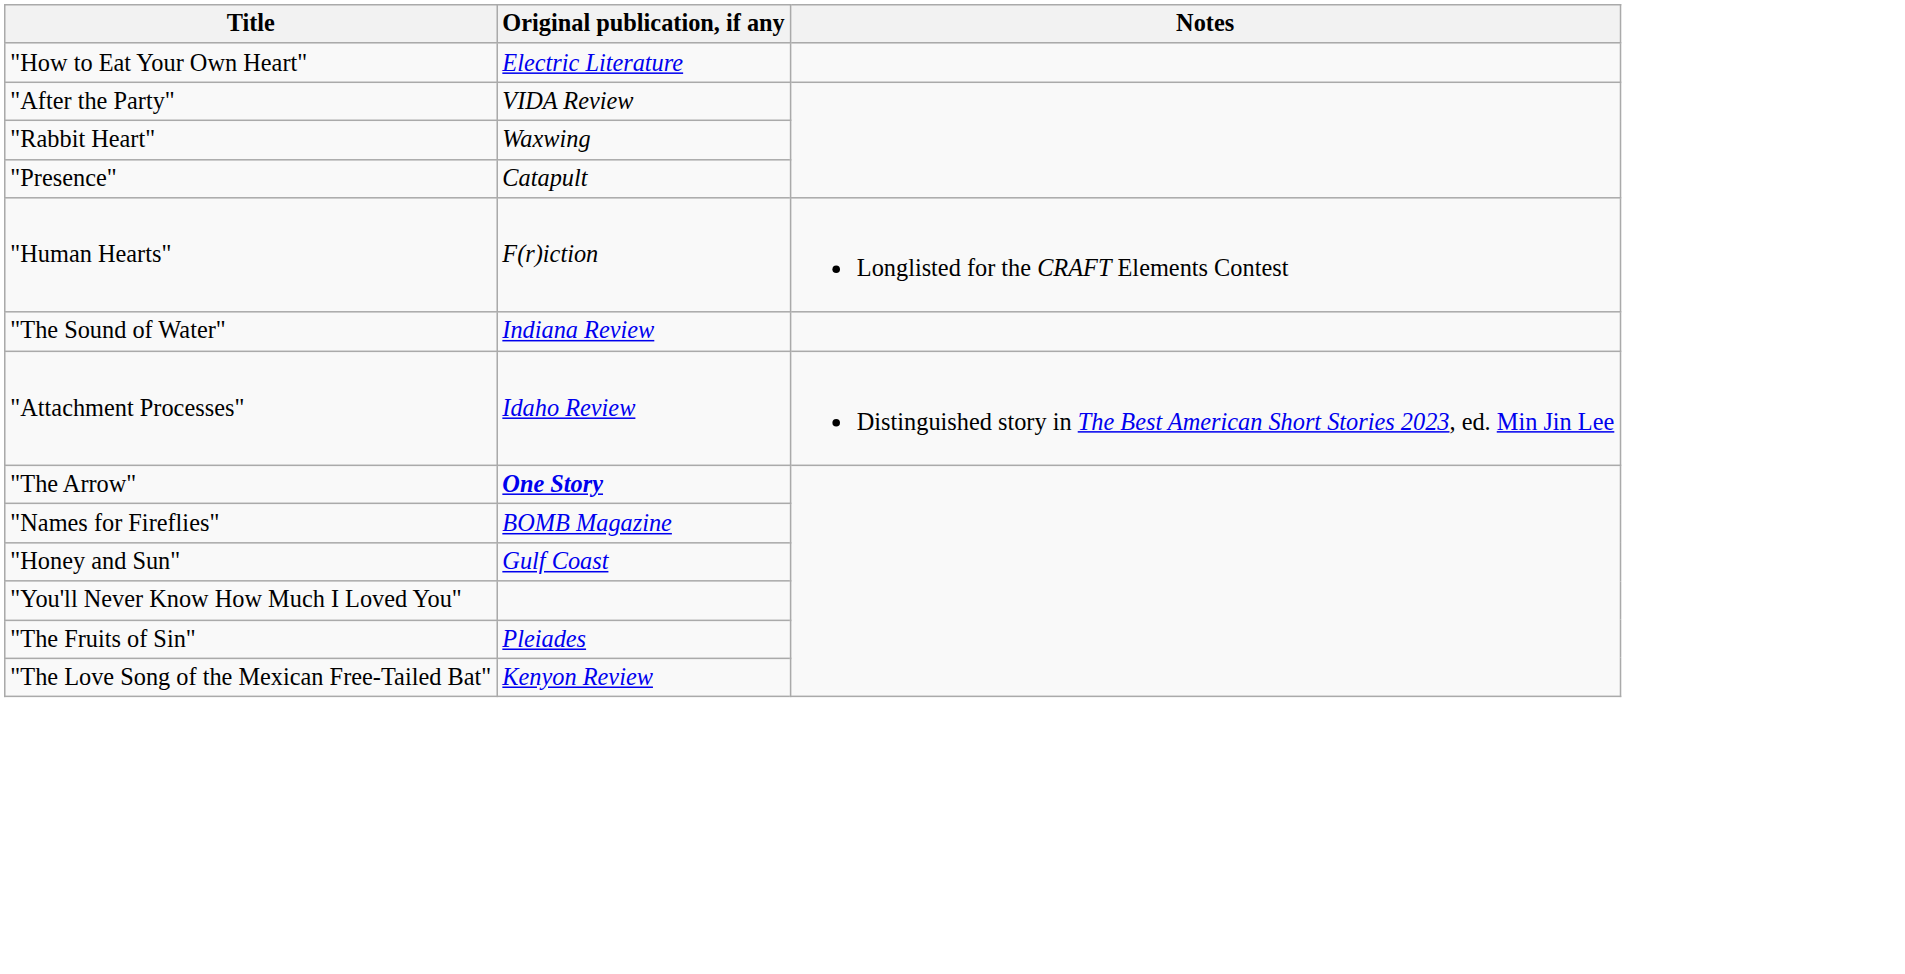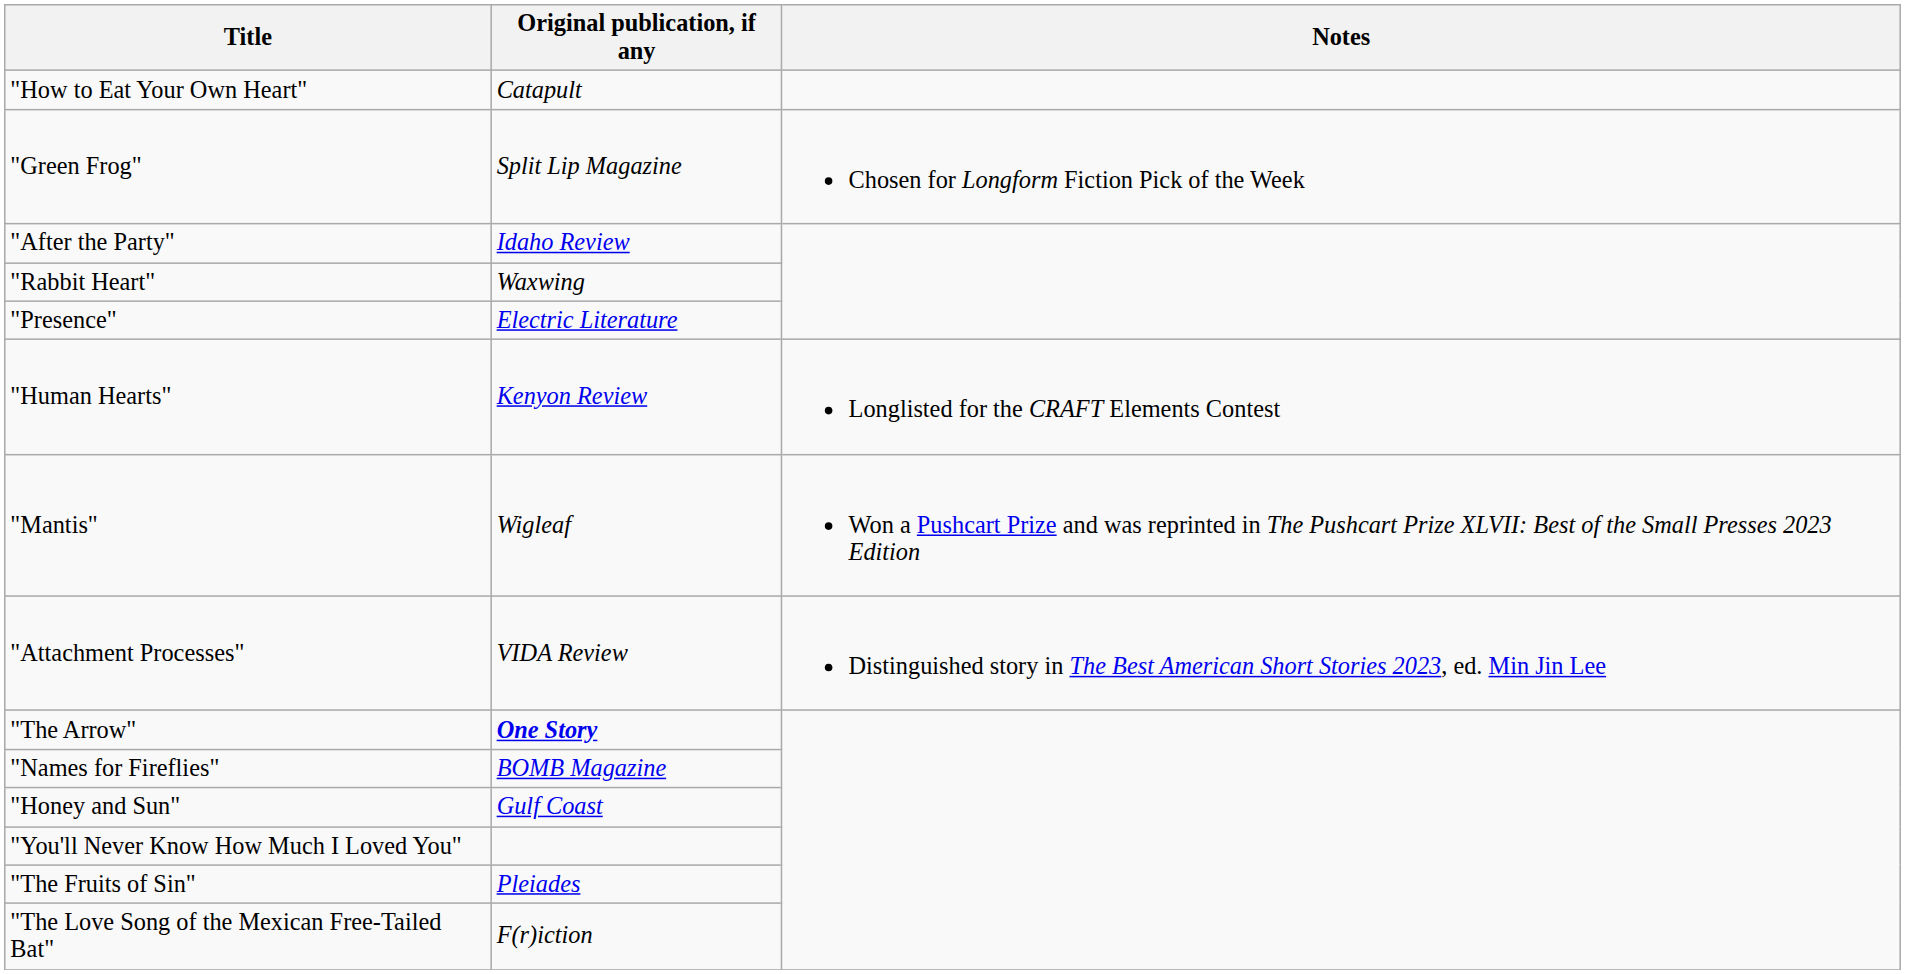"How to Eat Your Own Heart" | Original publication, if any: Electric Literature -> Catapult
+ row: "Green Frog" | Split Lip Magazine | Chosen for Longform Fiction Pick of the Week
"After the Party" | Original publication, if any: VIDA Review -> Idaho Review
"Presence" | Original publication, if any: Catapult -> Electric Literature
"Human Hearts" | Original publication, if any: F(r)iction -> Kenyon Review
+ row: "Mantis" | Wigleaf | Won a Pushcart Prize and was reprinted in The Pushcart Prize XLVII: Best of the Small Presses 2023 Edition
- row: "The Sound of Water" | Indiana Review
"Attachment Processes" | Original publication, if any: Idaho Review -> VIDA Review
"The Love Song of the Mexican Free-Tailed Bat" | Original publication, if any: Kenyon Review -> F(r)iction
